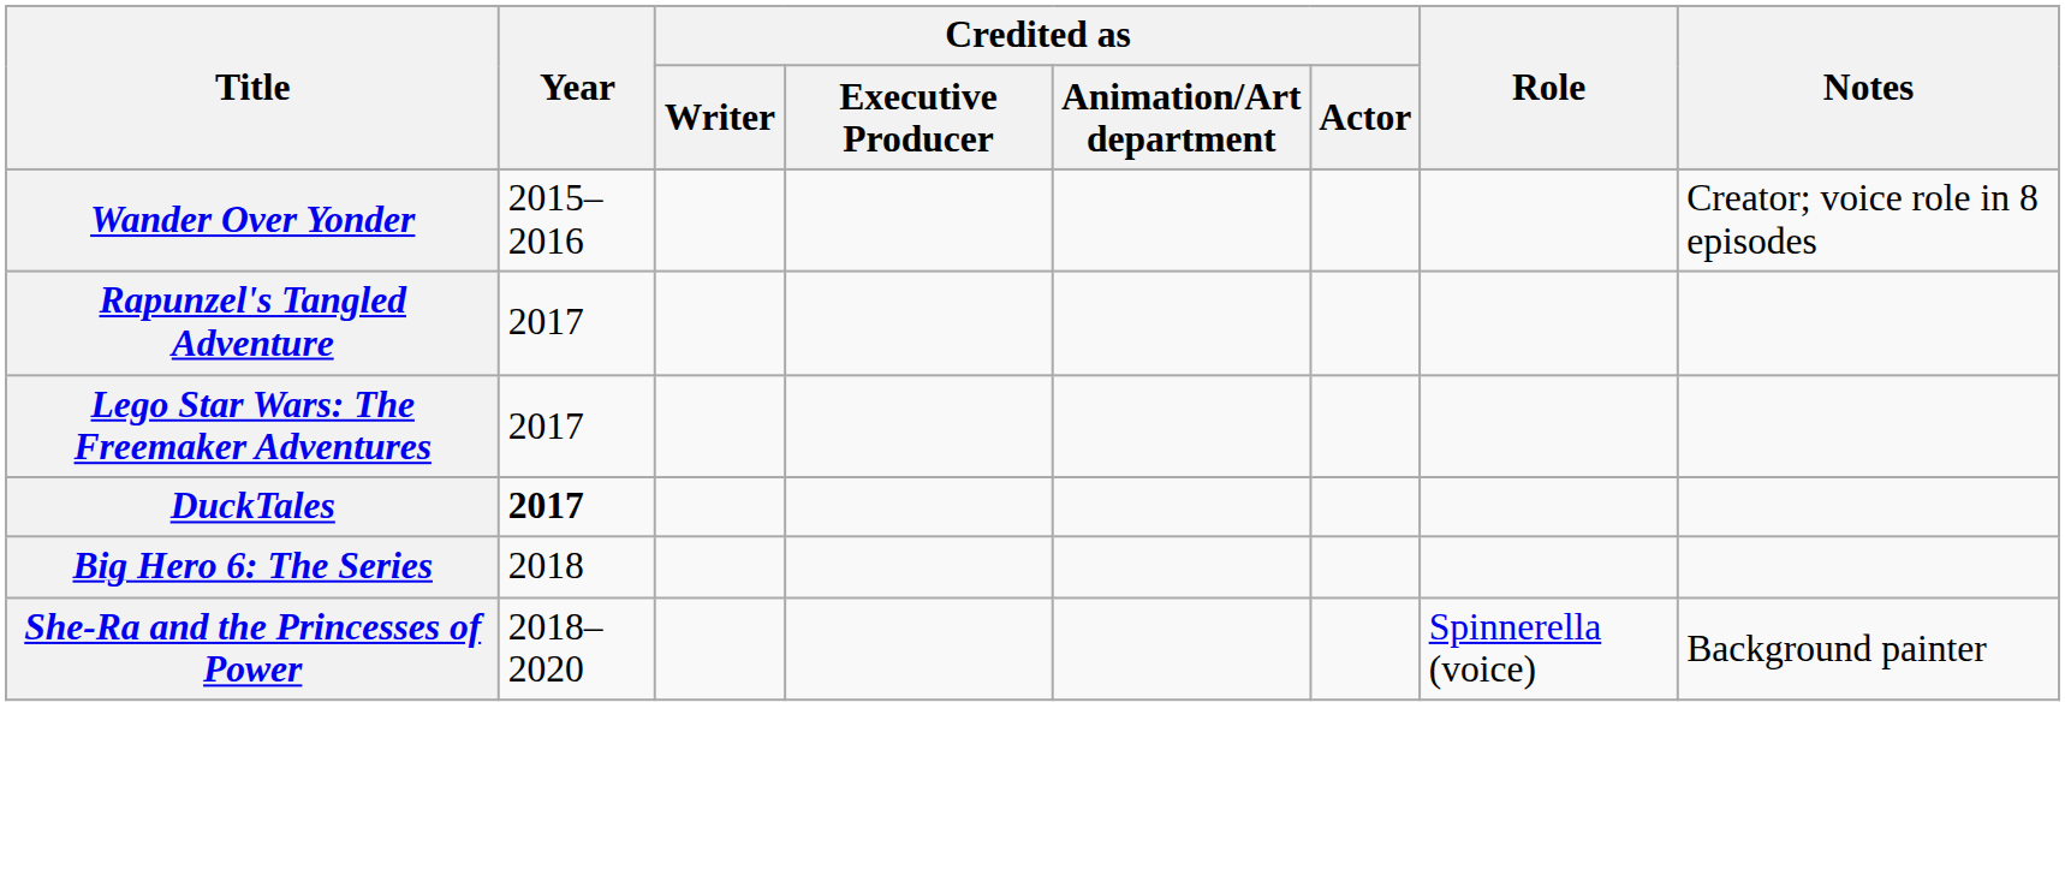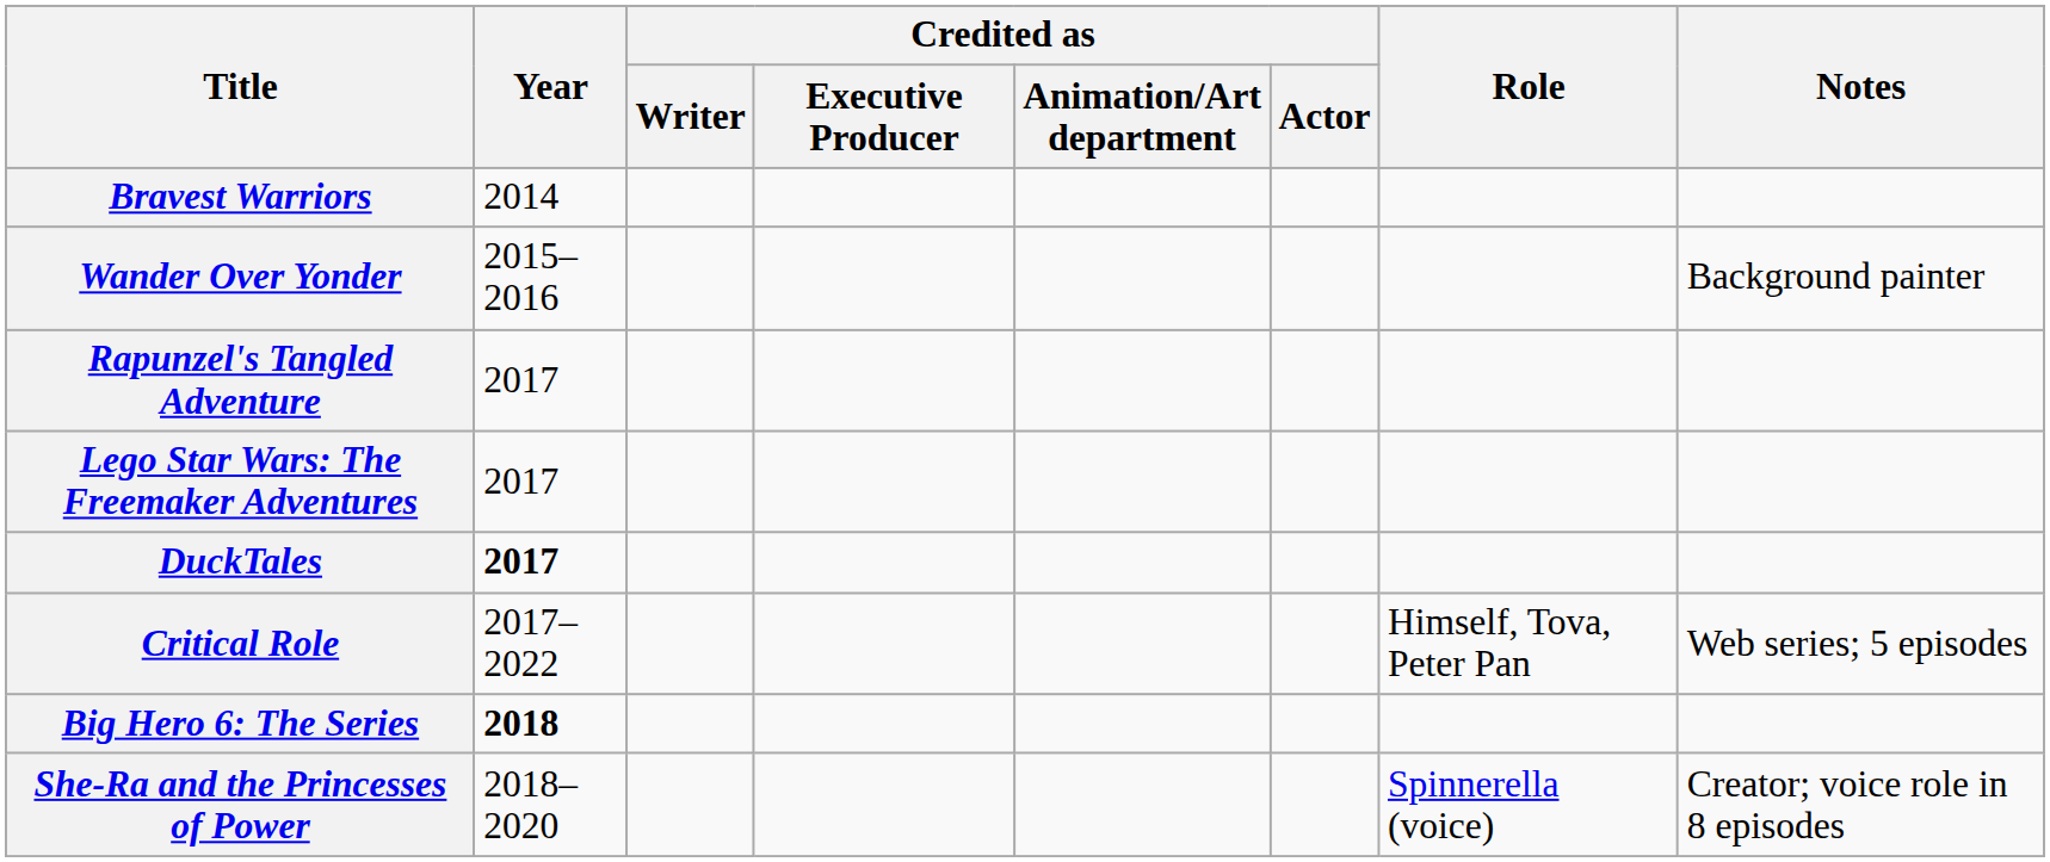+ row: Bravest Warriors | 2014
Wander Over Yonder | Notes: Creator; voice role in 8 episodes -> Background painter
+ row: Critical Role | 2017–2022 | Himself, Tova, Peter Pan | Web series; 5 episodes
Big Hero 6: The Series | Year: normal -> bold
She-Ra and the Princesses of Power | Notes: Background painter -> Creator; voice role in 8 episodes
